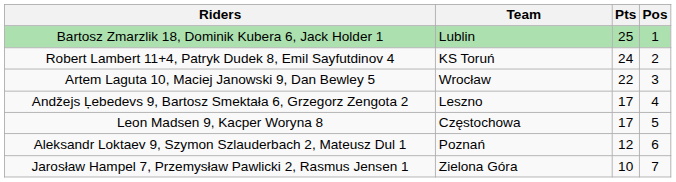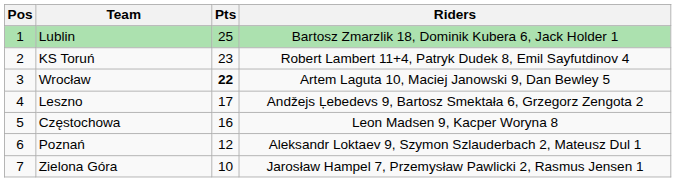columns swapped: Pos <-> Riders
KS Toruń | Pts: 24 -> 23
Wrocław | Pts: normal -> bold
Częstochowa | Pts: 17 -> 16
